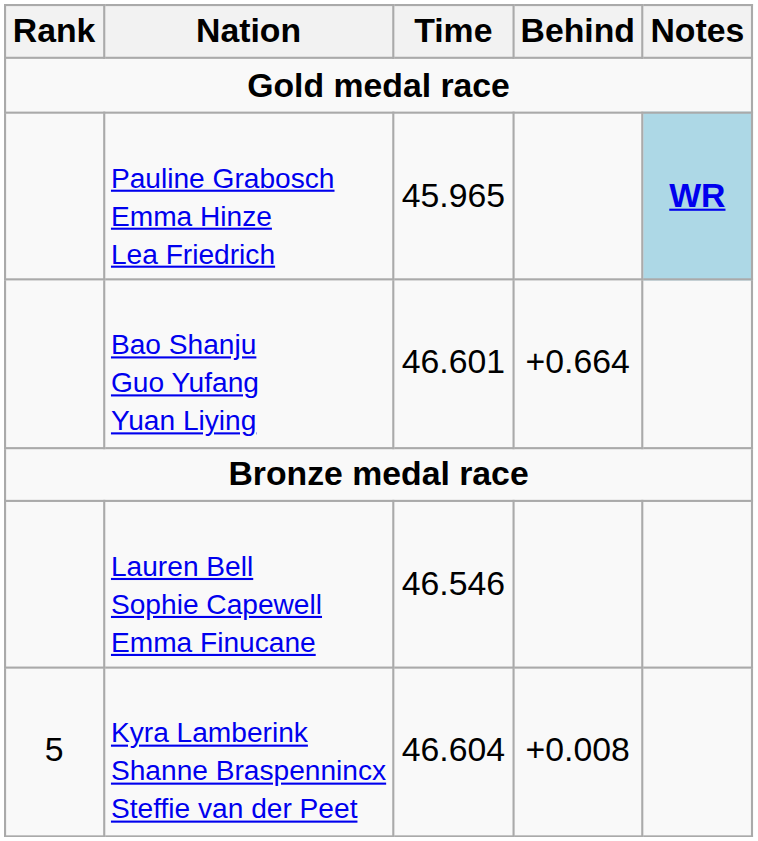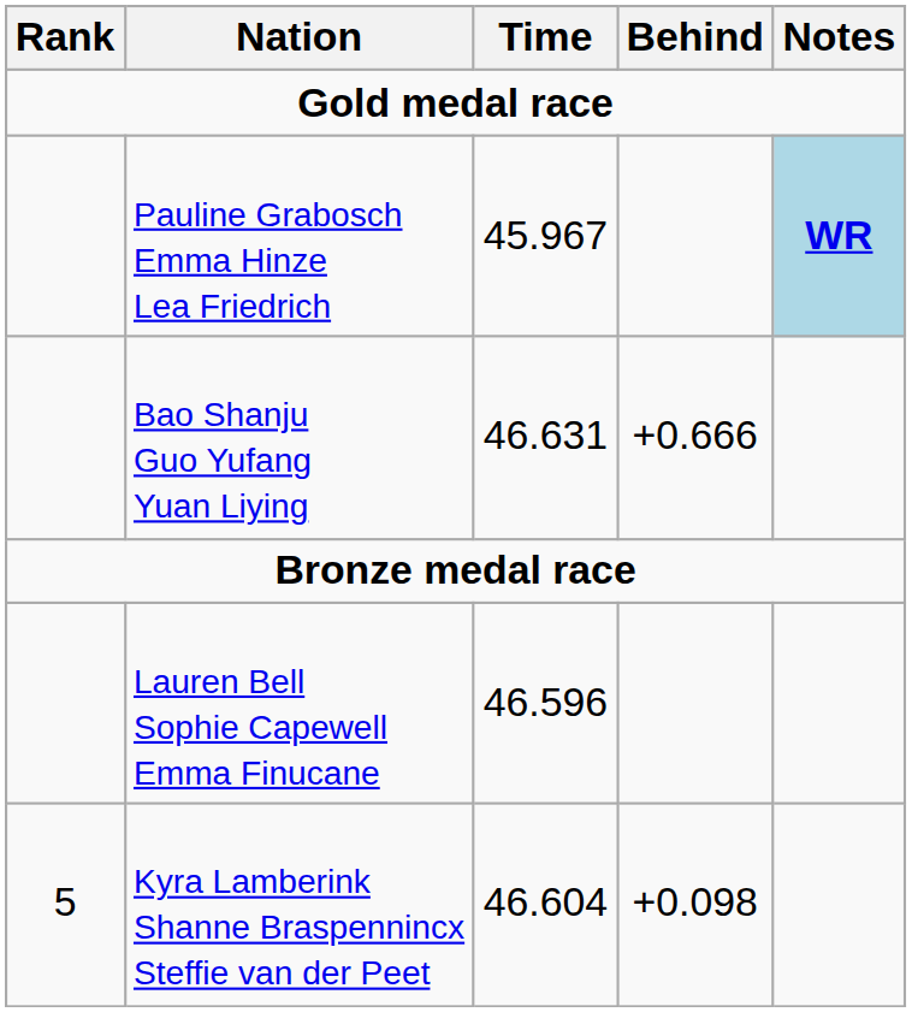Pauline Grabosch Emma Hinze Lea Friedrich | Time: 45.965 -> 45.967
Bao Shanju Guo Yufang Yuan Liying | Time: 46.601 -> 46.631
Bao Shanju Guo Yufang Yuan Liying | Behind: +0.664 -> +0.666
Lauren Bell Sophie Capewell Emma Finucane | Time: 46.546 -> 46.596
Kyra Lamberink Shanne Braspennincx Steffie van der Peet | Behind: +0.008 -> +0.098
